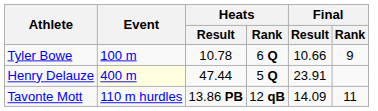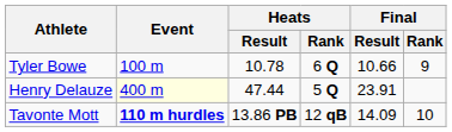Tavonte Mott | Event: normal -> bold
Tavonte Mott | Final / Rank: 11 -> 10
